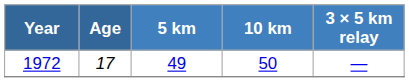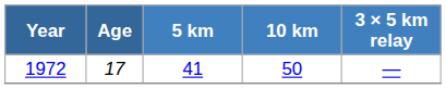1972 | 5 km: 49 -> 41
